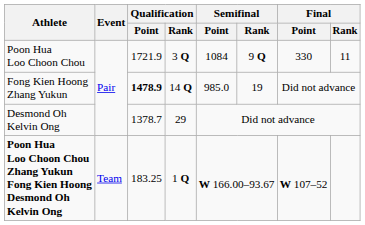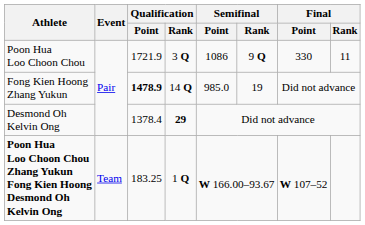Poon Hua Loo Choon Chou | Semifinal / Point: 1084 -> 1086
Desmond Oh Kelvin Ong | Qualification / Point: 1378.7 -> 1378.4
Desmond Oh Kelvin Ong | Qualification / Rank: normal -> bold
